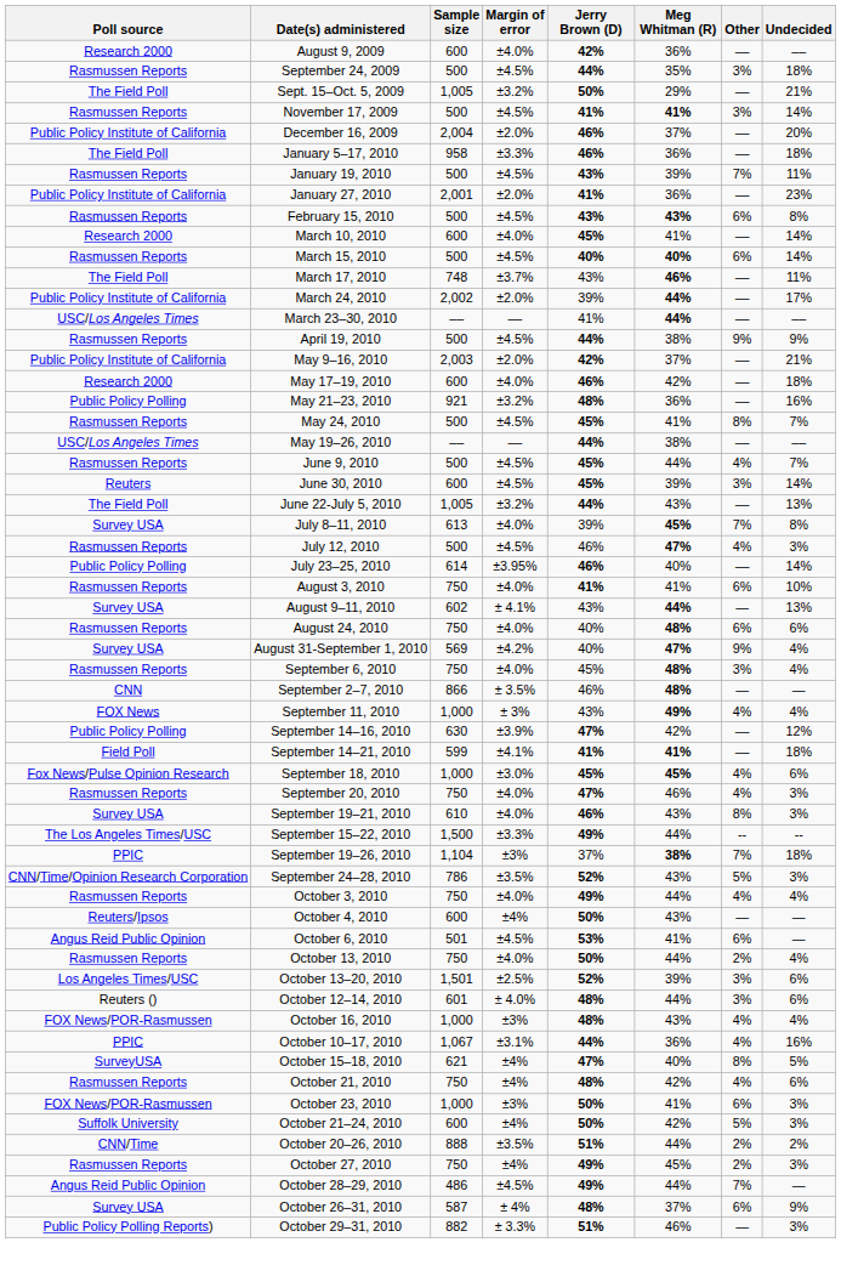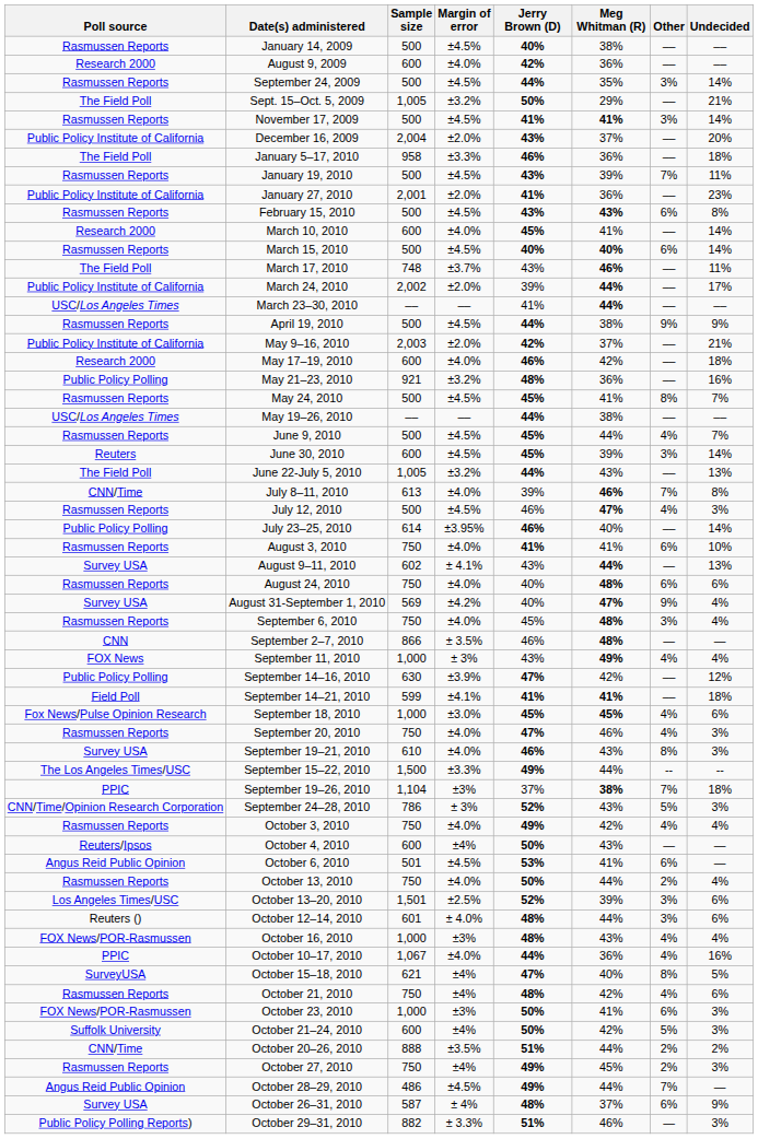+ row: Rasmussen Reports | January 14, 2009 | 500 | ±4.5% | 40% | 38% | –– | ––
September 24, 2009 | Undecided: 18% -> 14%
December 16, 2009 | Jerry Brown (D): 46% -> 43%
July 8–11, 2010 | Poll source: Survey USA -> CNN/Time
July 8–11, 2010 | Meg Whitman (R): 45% -> 46%
September 24–28, 2010 | Margin of error: ±3.5% -> ± 3%
October 3, 2010 | Meg Whitman (R): 44% -> 42%
October 10–17, 2010 | Margin of error: ±3.1% -> ±4.0%
